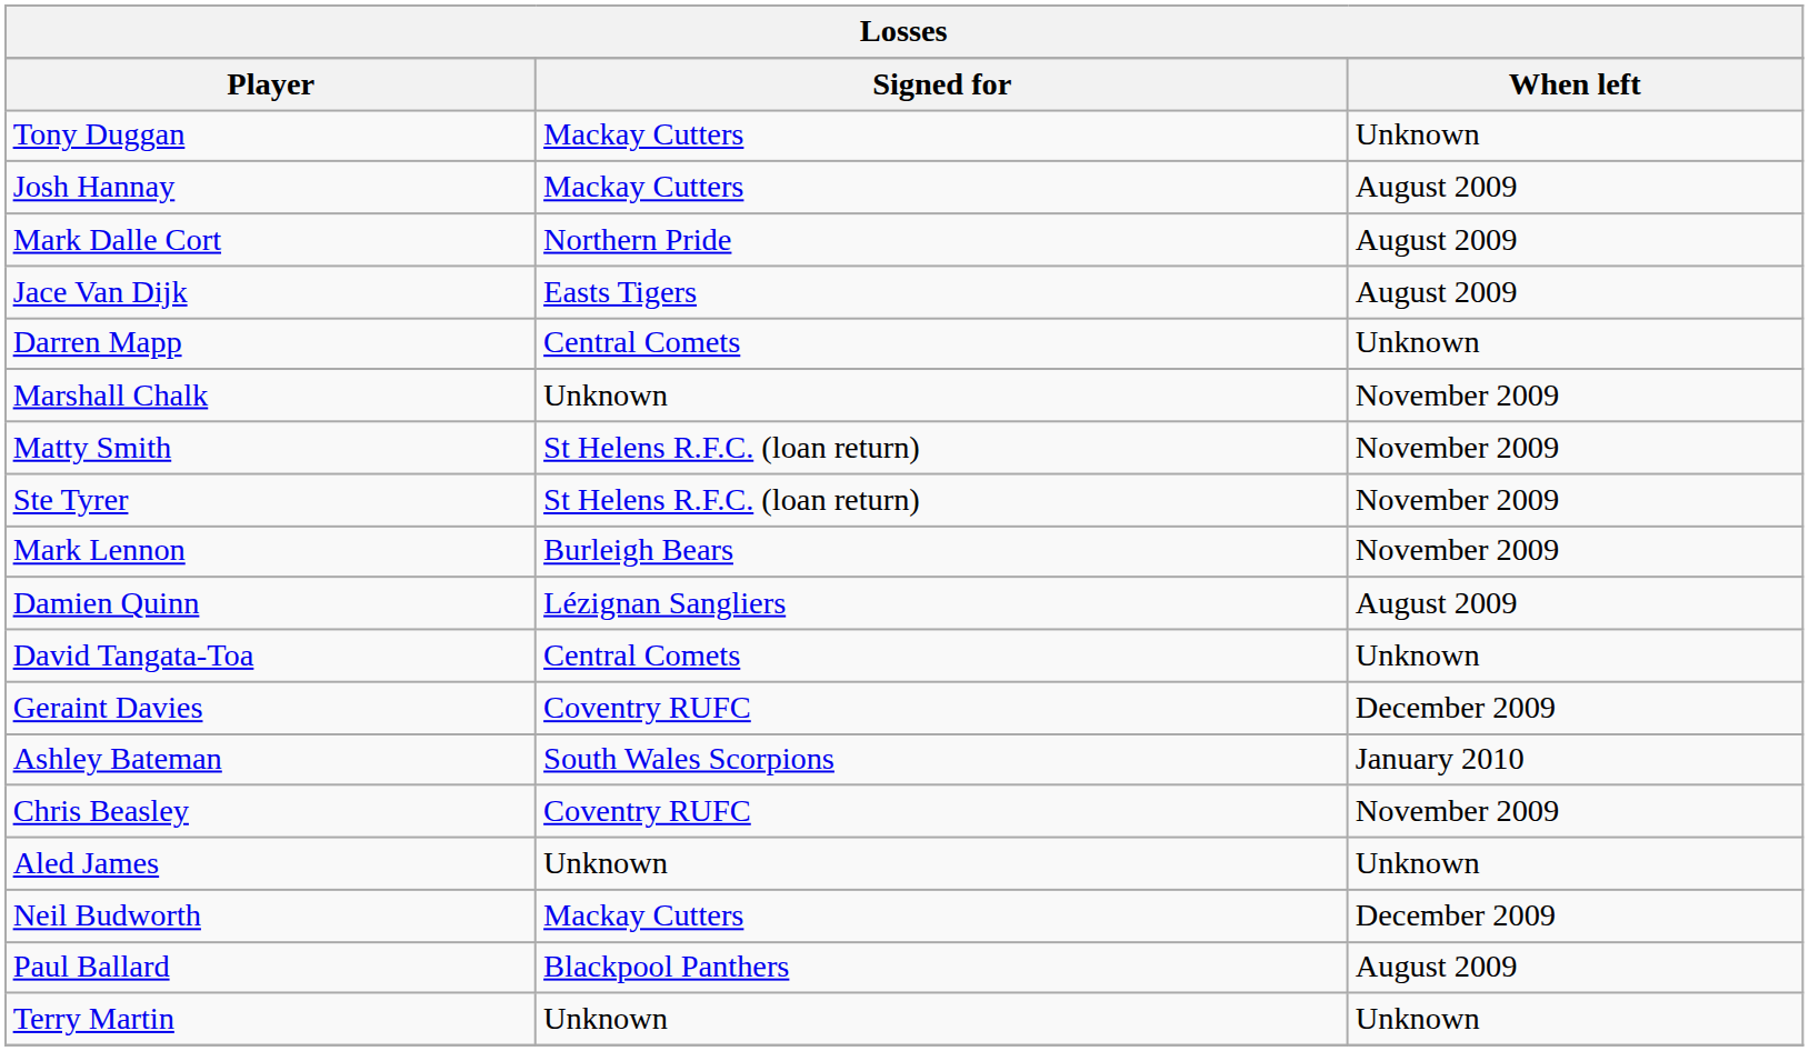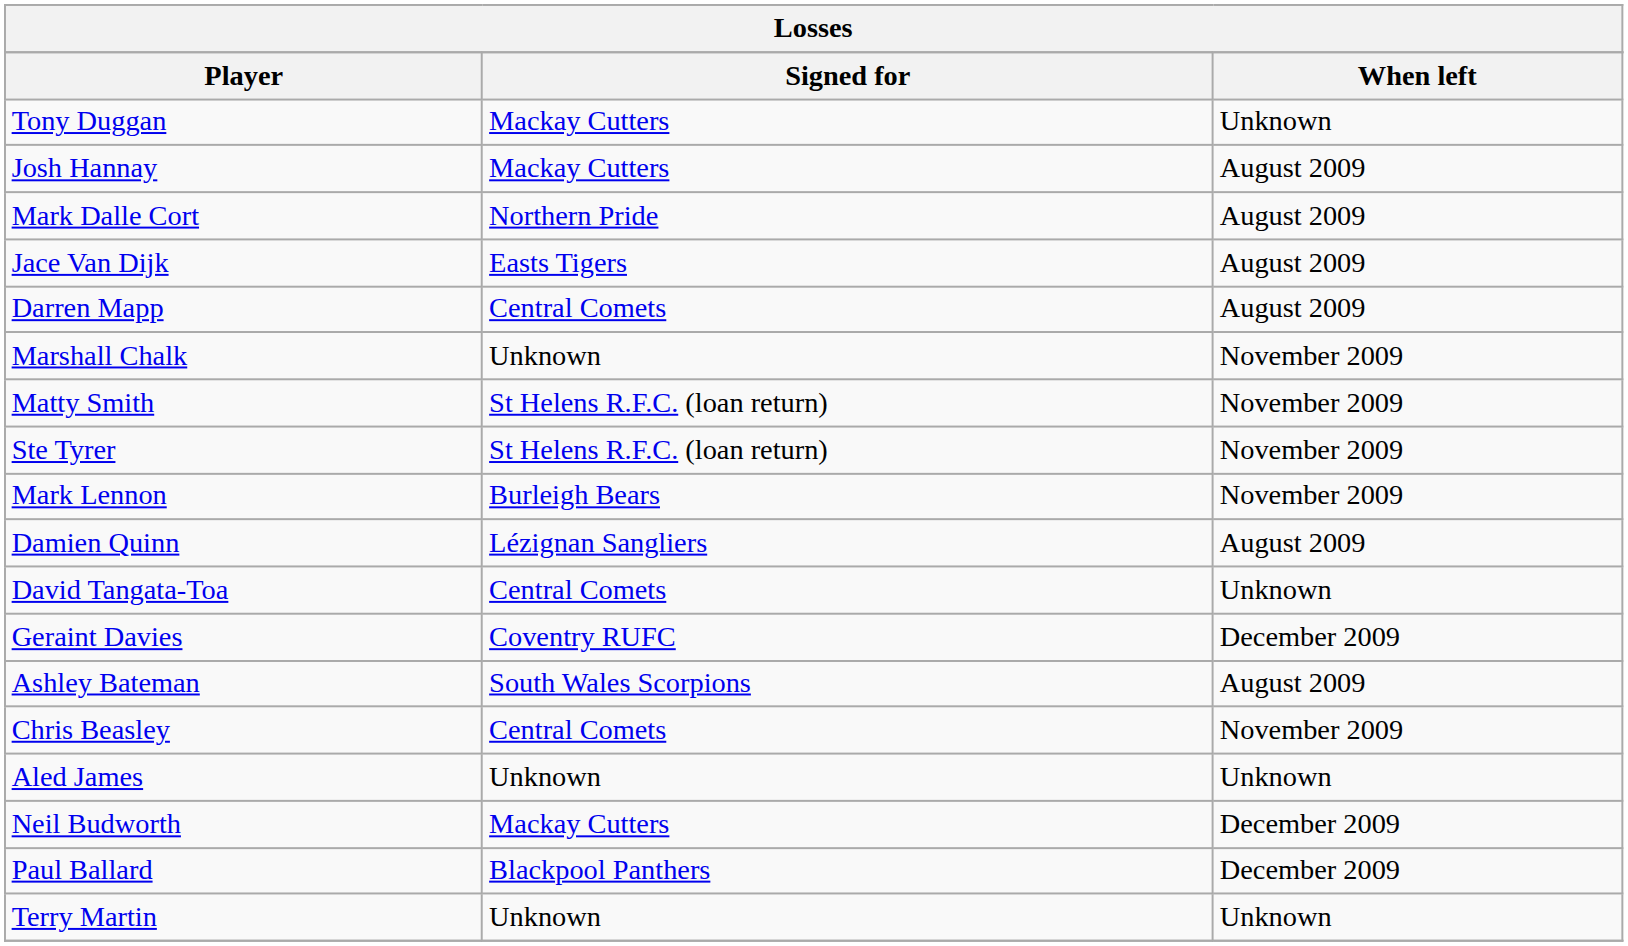Darren Mapp | When left: Unknown -> August 2009
Ashley Bateman | When left: January 2010 -> August 2009
Chris Beasley | Signed for: Coventry RUFC -> Central Comets
Paul Ballard | When left: August 2009 -> December 2009
